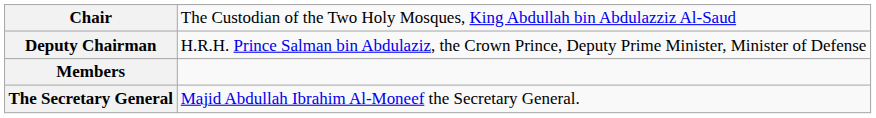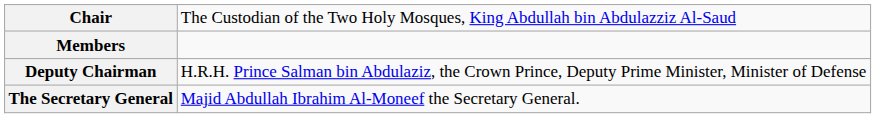rows swapped: Deputy Chairman <-> Members
